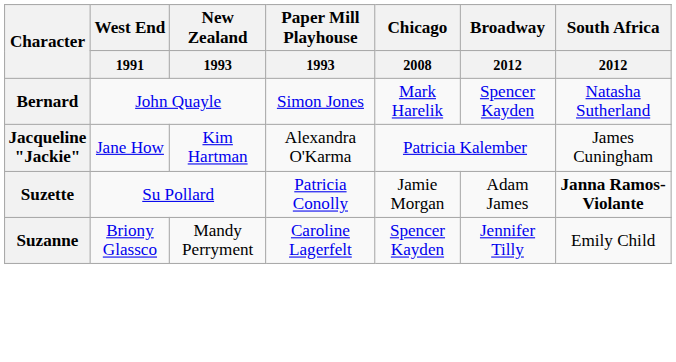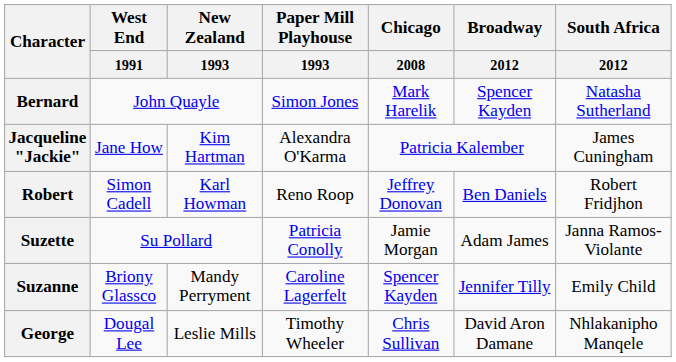+ row: Robert | Simon Cadell | Karl Howman | Reno Roop | Jeffrey Donovan | Ben Daniels | Robert Fridjhon
Suzette | South Africa / 2012: bold -> normal
+ row: George | Dougal Lee | Leslie Mills | Timothy Wheeler | Chris Sullivan | David Aron Damane | Nhlakanipho Manqele
